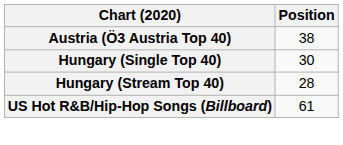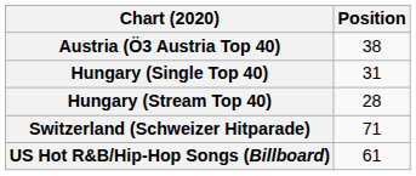Hungary (Single Top 40) | Position: 30 -> 31
+ row: Switzerland (Schweizer Hitparade) | 71
